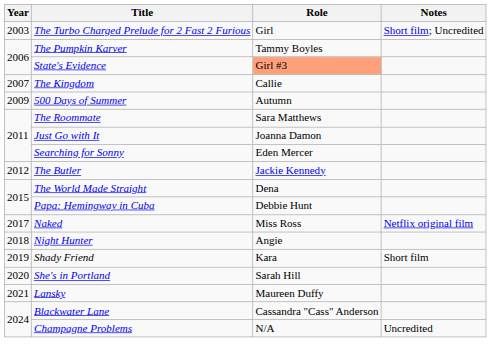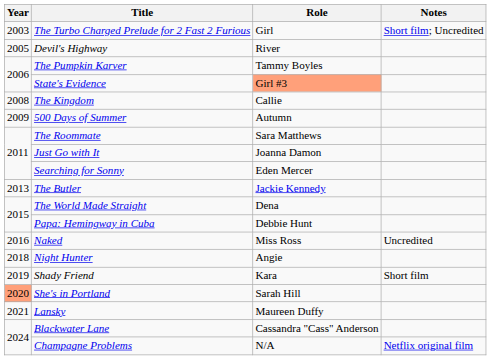+ row: 2005 | Devil's Highway | River
The Kingdom | Year: 2007 -> 2008
The Butler | Year: 2012 -> 2013
Naked | Year: 2017 -> 2016
Naked | Notes: Netflix original film -> Uncredited
She's in Portland | Year: no background -> lightsalmon background
Champagne Problems | Notes: Uncredited -> Netflix original film
